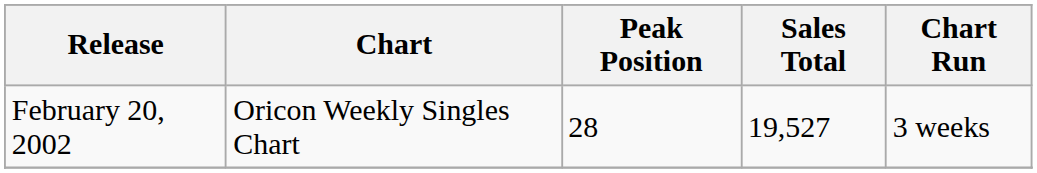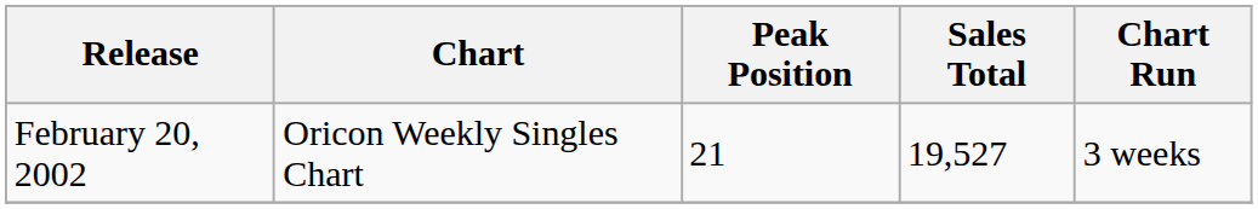February 20, 2002 | Peak Position: 28 -> 21
